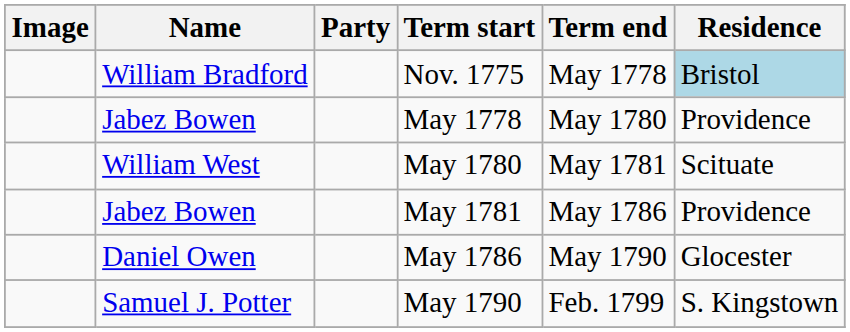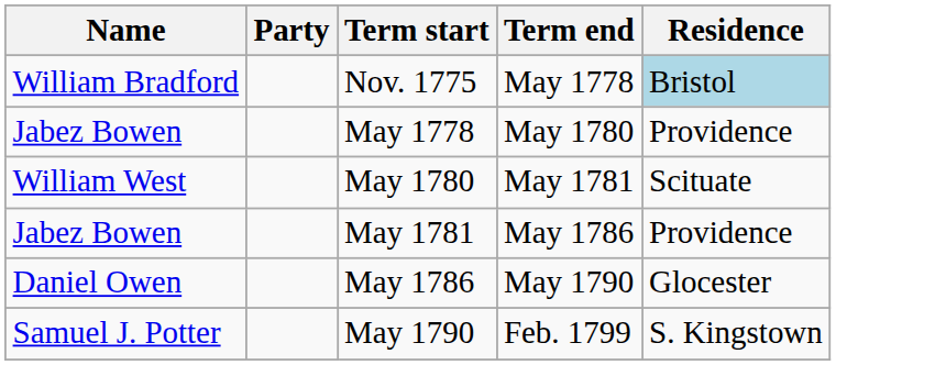- column: Image
